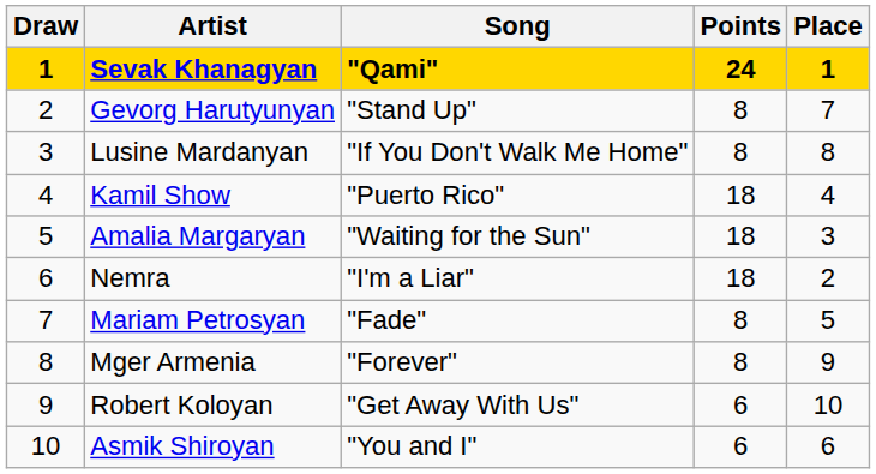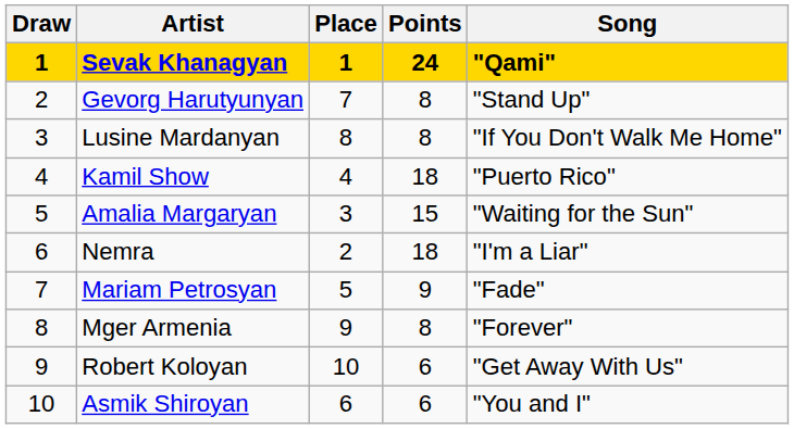columns swapped: Song <-> Place
Amalia Margaryan | Points: 18 -> 15
Mariam Petrosyan | Points: 8 -> 9
